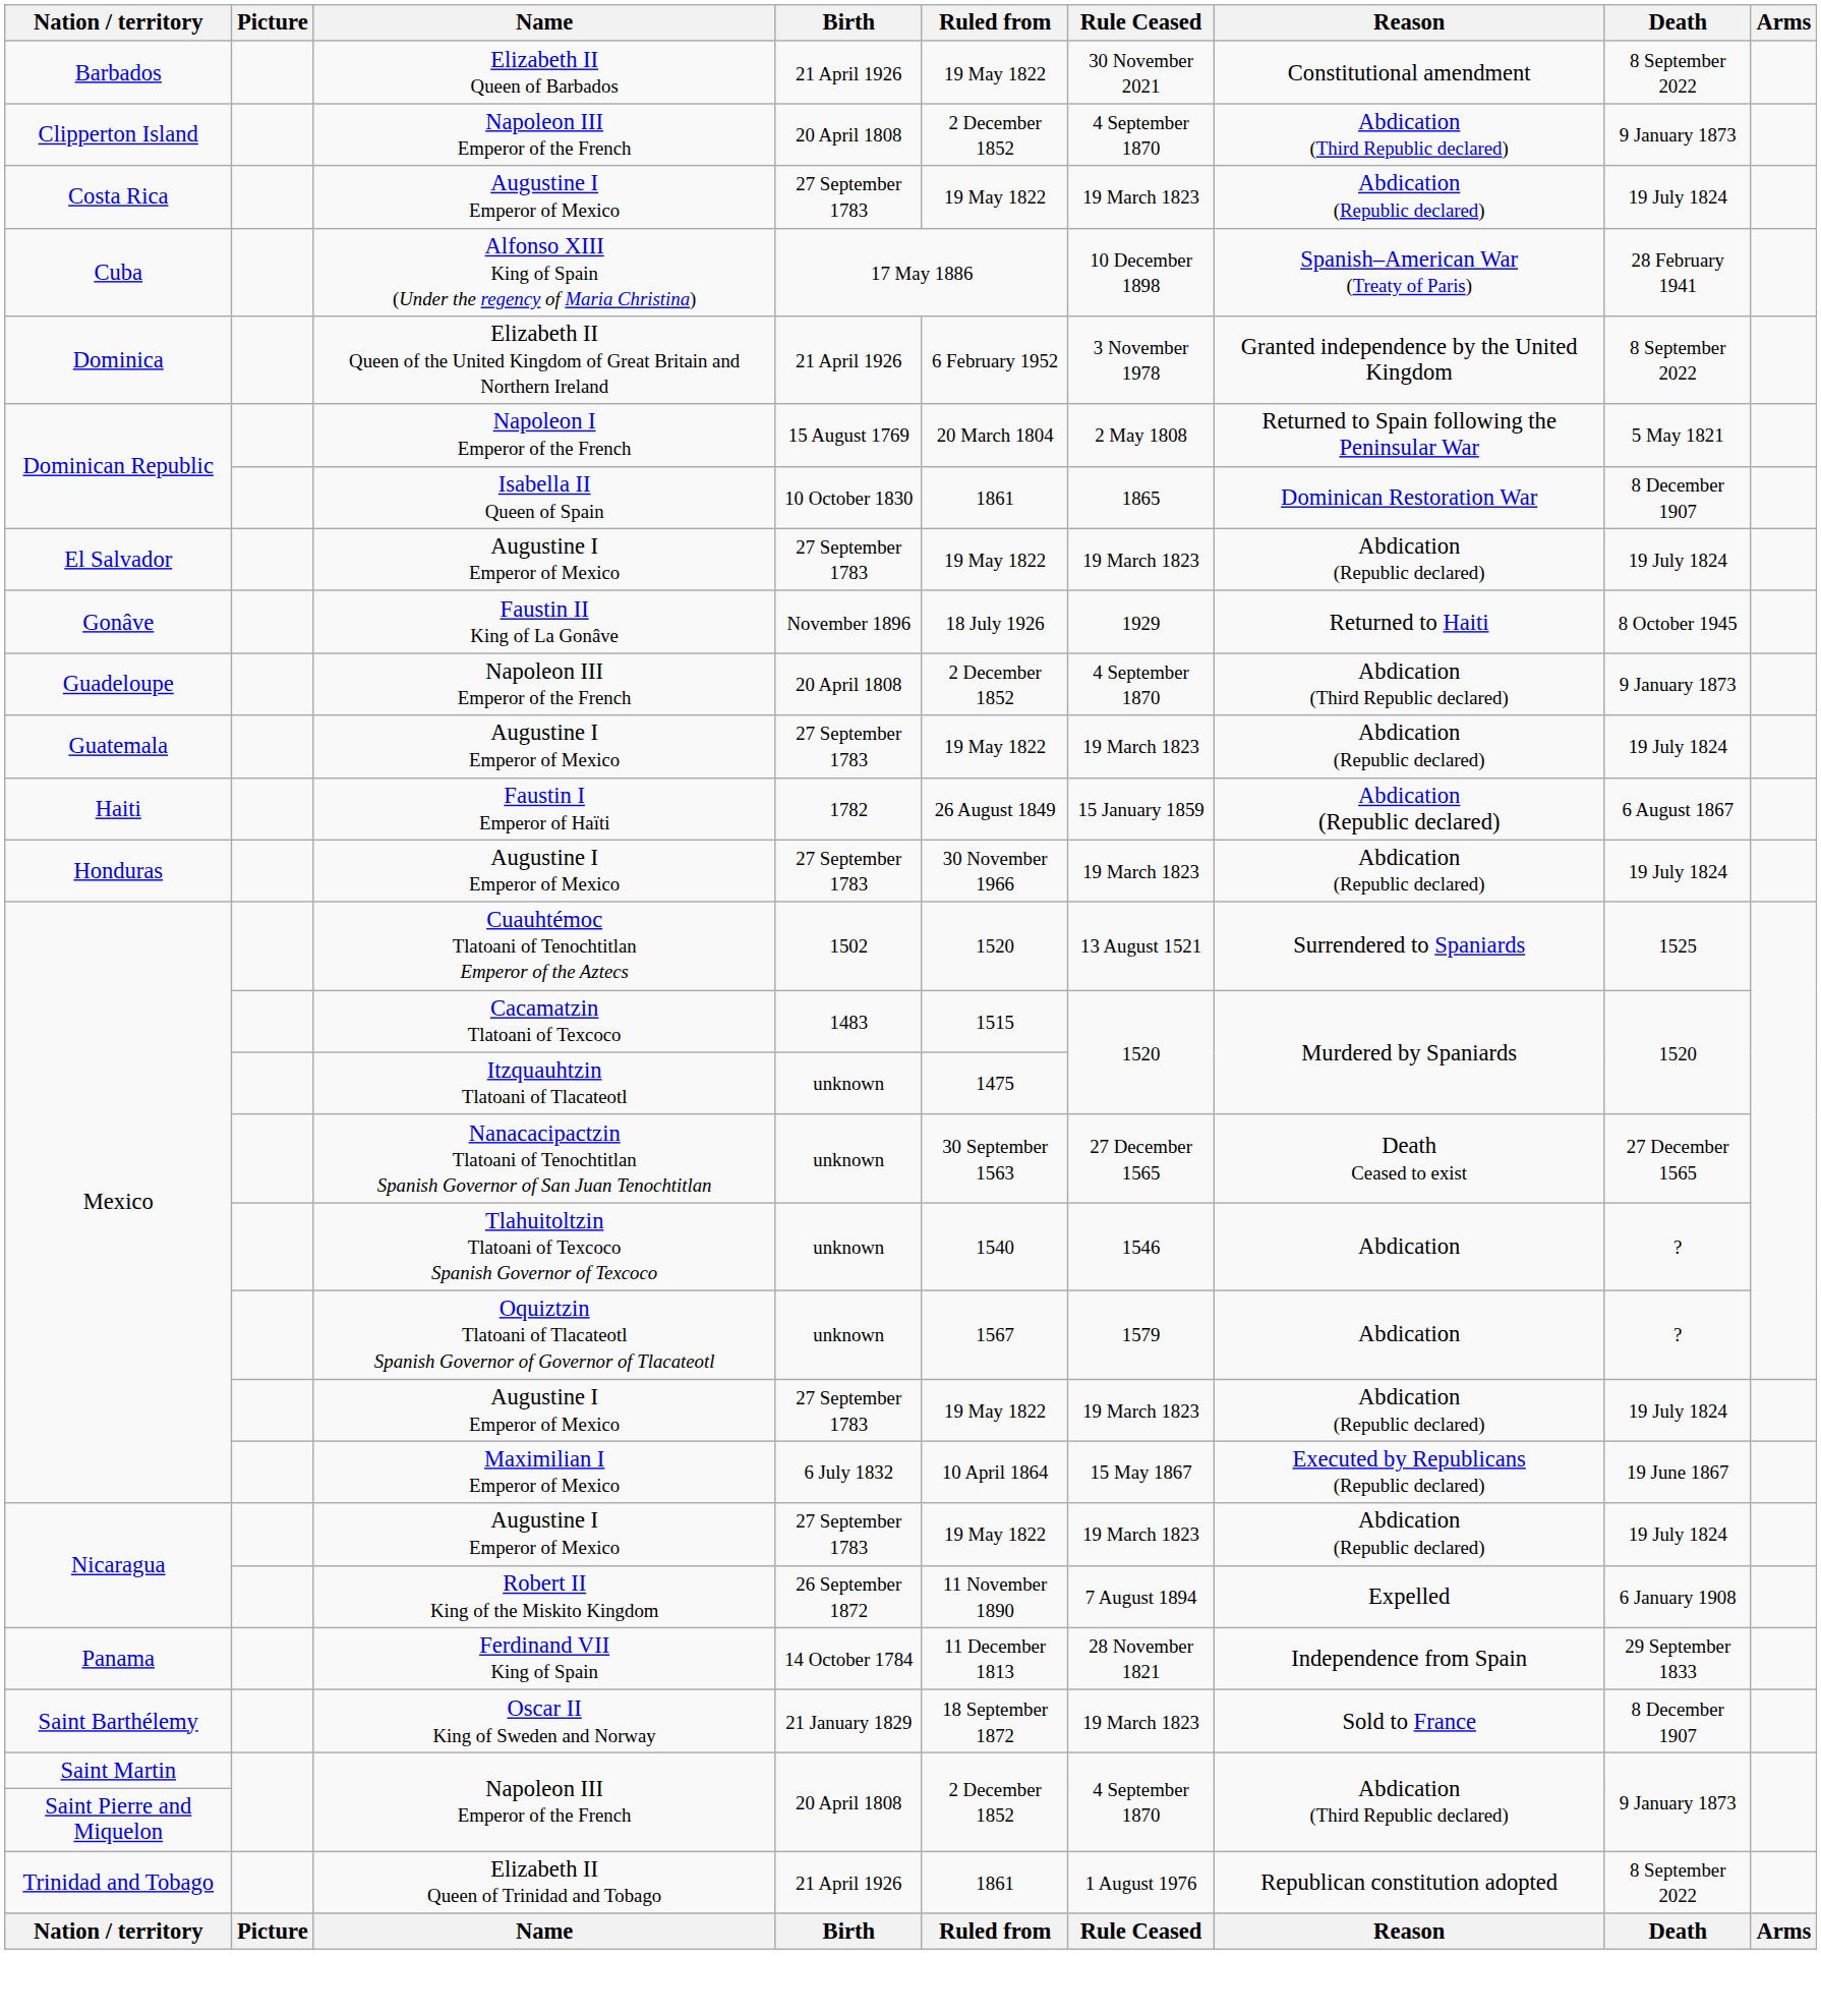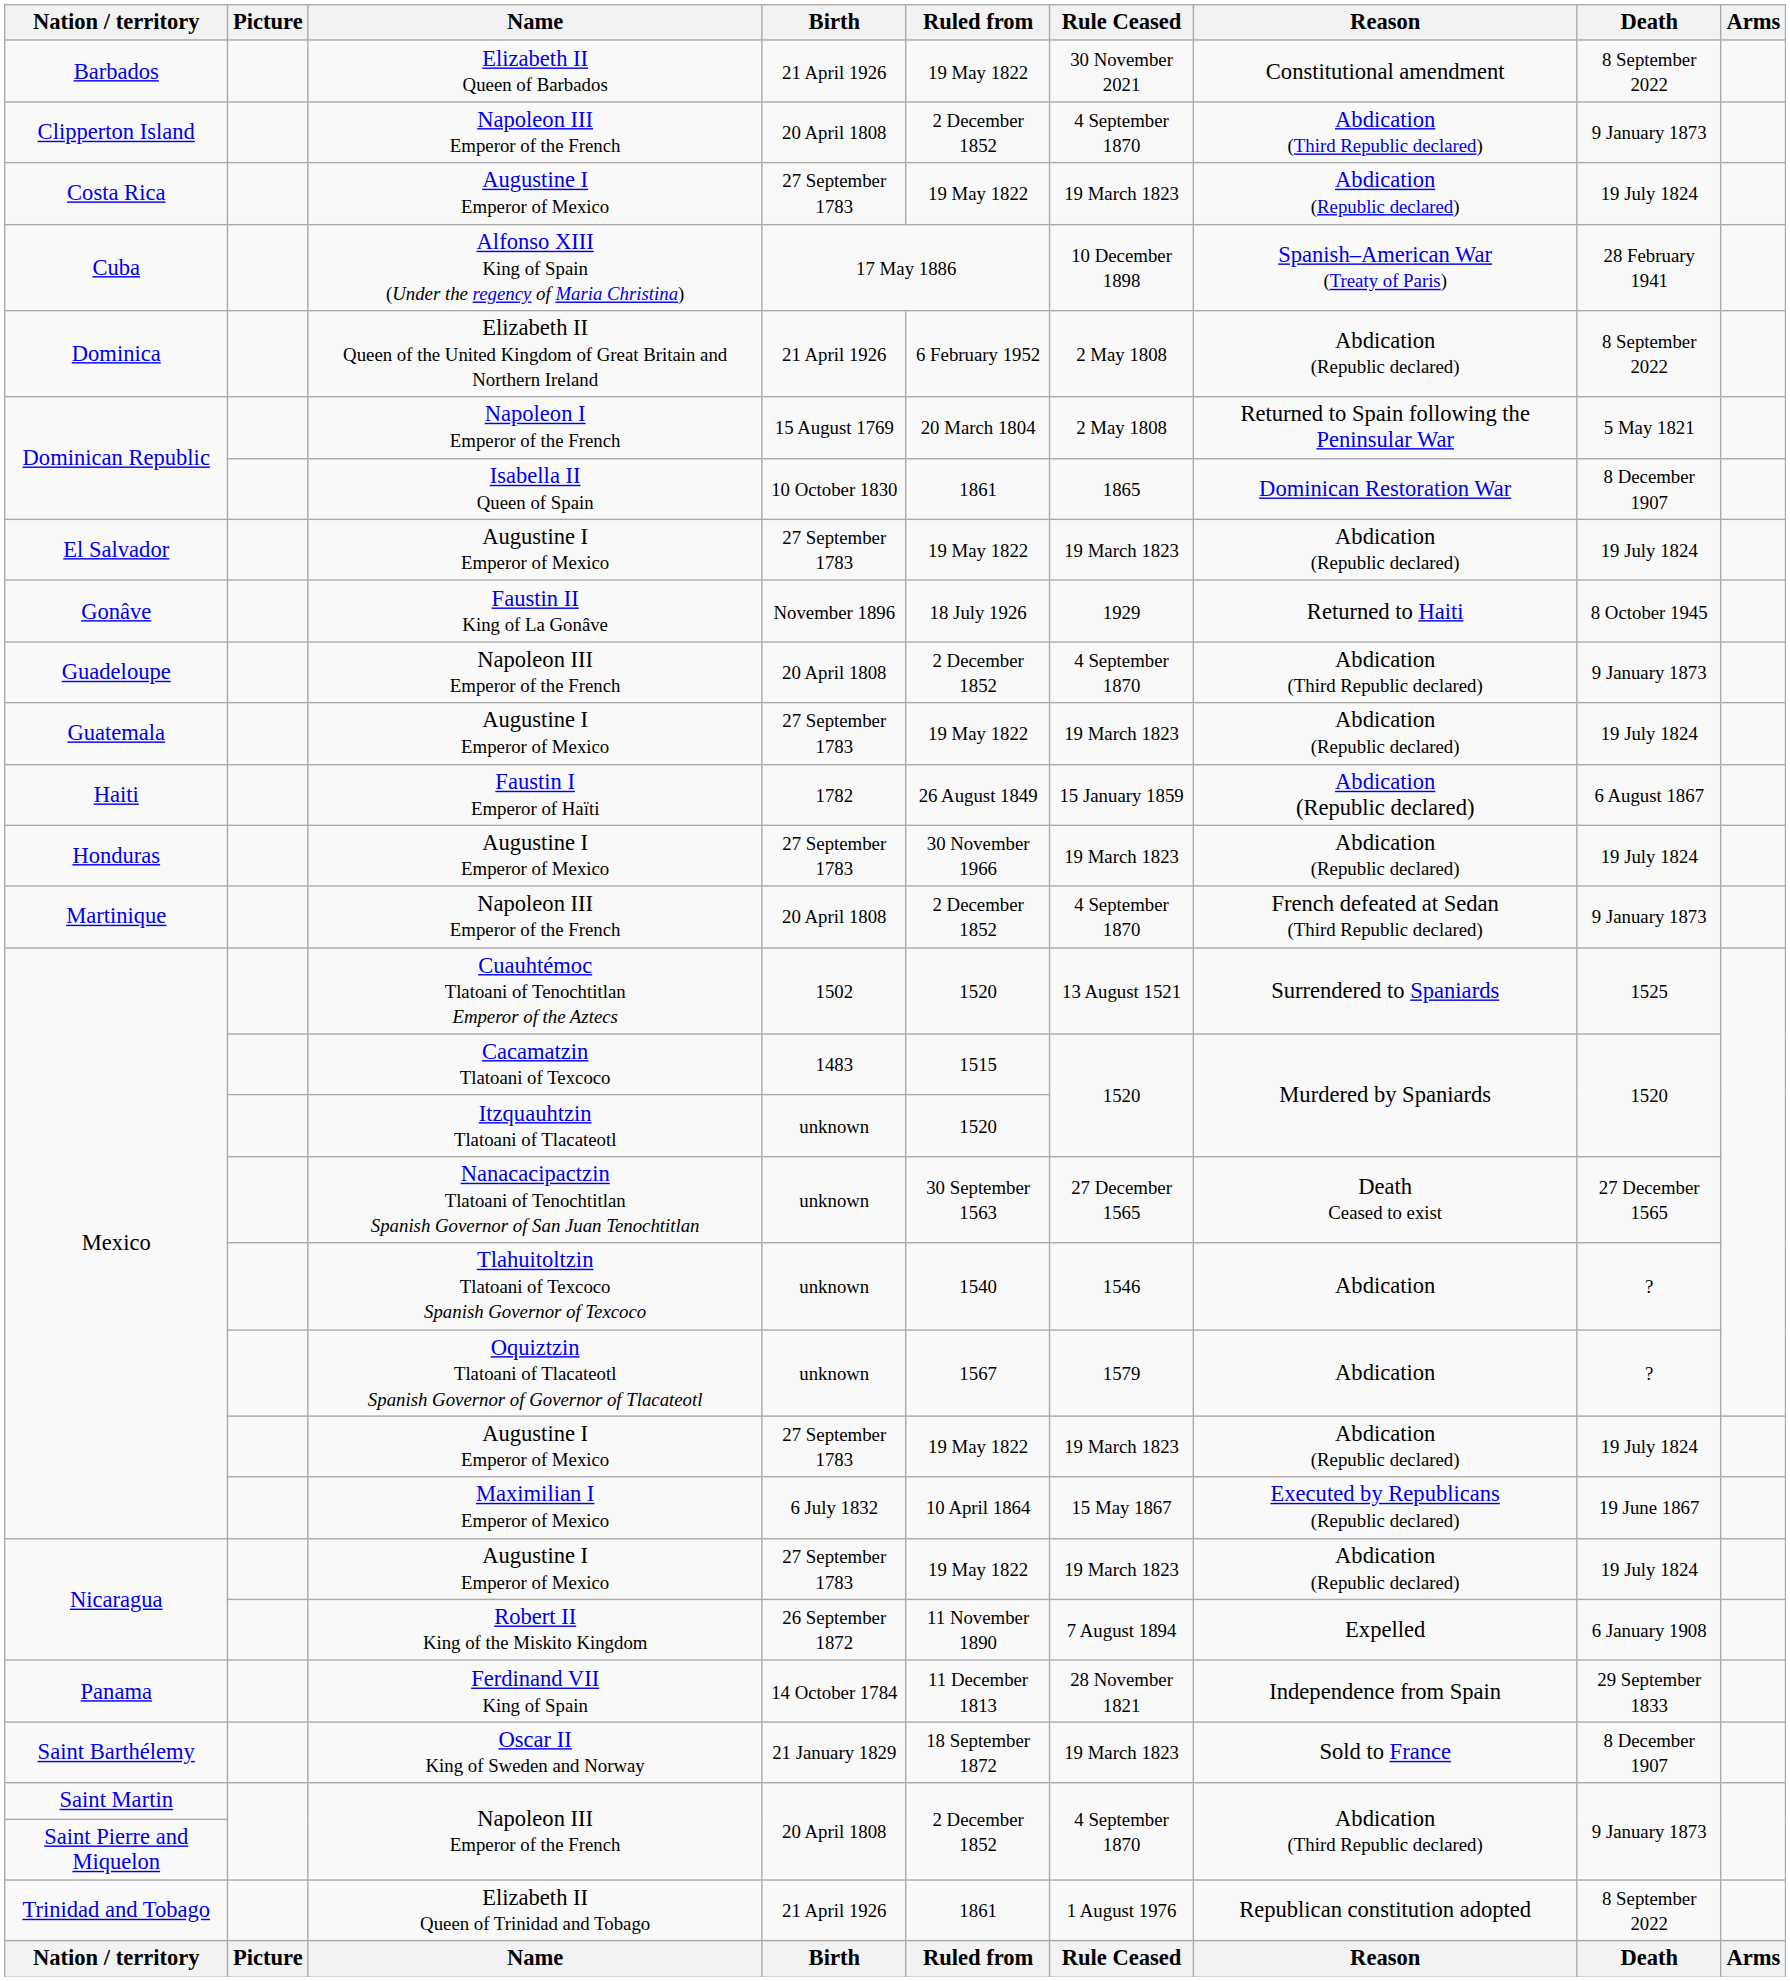Dominica | Rule Ceased: 3 November 1978 -> 2 May 1808
Dominica | Reason: Granted independence by the United Kingdom -> Abdication (Republic declared)
+ row: Martinique | Napoleon III Emperor of the French | 20 April 1808 | 2 December 1852 | 4 September 1870 | French defeated at Sedan (Third Republic declared) | 9 January 1873
Mexico / Itzquauhtzin Tlatoani of Tlacateotl | Ruled from: 1475 -> 1520
